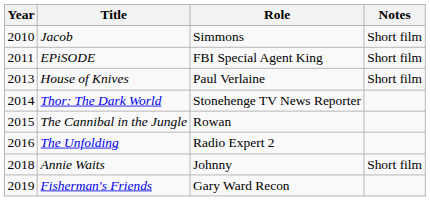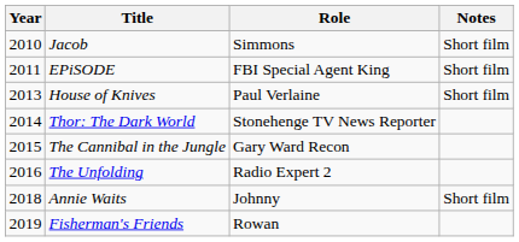The Cannibal in the Jungle | Role: Rowan -> Gary Ward Recon
Fisherman's Friends | Role: Gary Ward Recon -> Rowan
